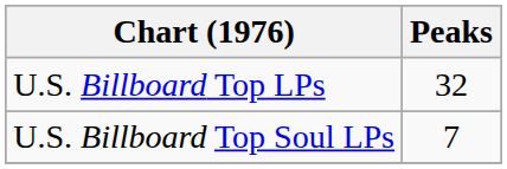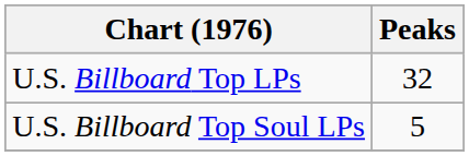U.S. Billboard Top Soul LPs | Peaks: 7 -> 5
